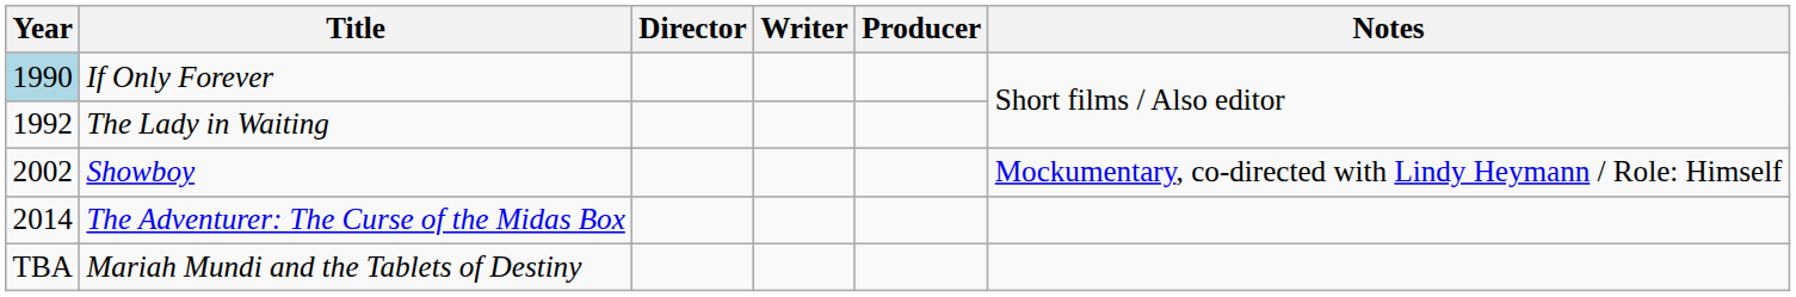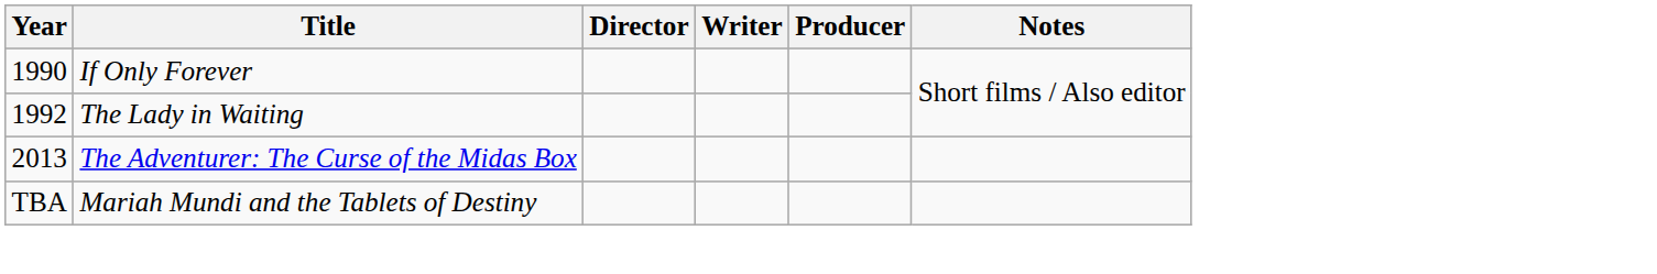If Only Forever | Year: lightblue background -> no background
- row: 2002 | Showboy | Mockumentary, co-directed with Lindy Heymann / Role: Himself
The Adventurer: The Curse of the Midas Box | Year: 2014 -> 2013
